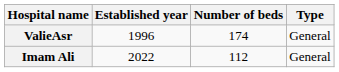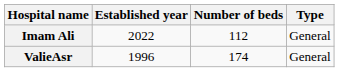rows swapped: ValieAsr <-> Imam Ali
